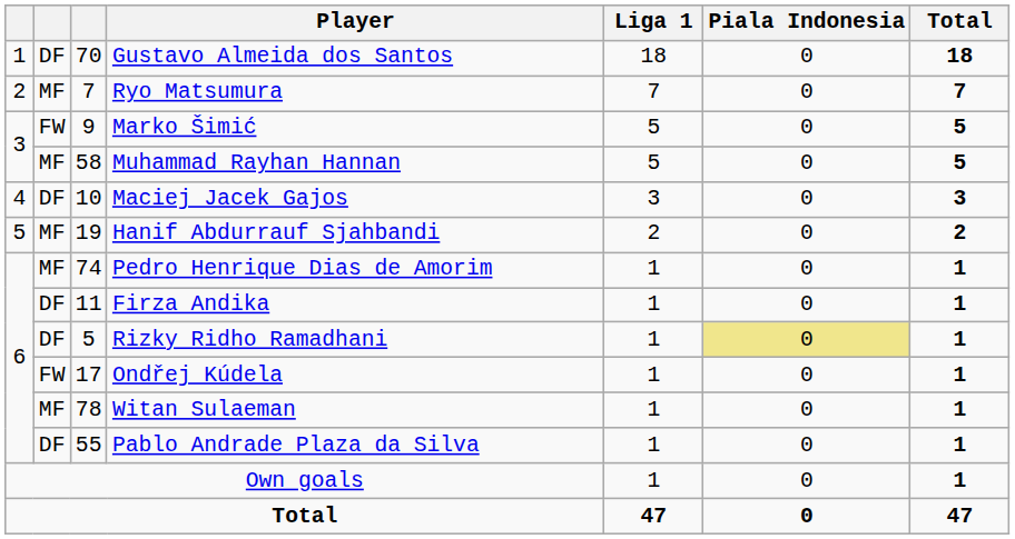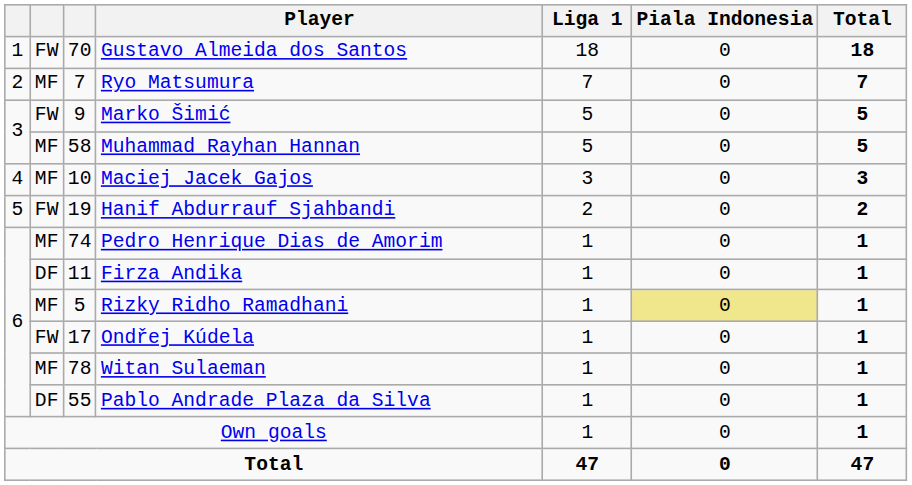Gustavo Almeida dos Santos | column 2: DF -> FW
Maciej Jacek Gajos | column 2: DF -> MF
Hanif Abdurrauf Sjahbandi | column 2: MF -> FW
Rizky Ridho Ramadhani | column 2: DF -> MF
